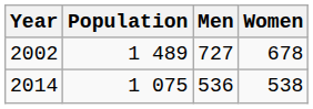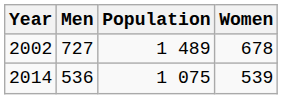columns swapped: Population <-> Men
2014 | Women: 538 -> 539
